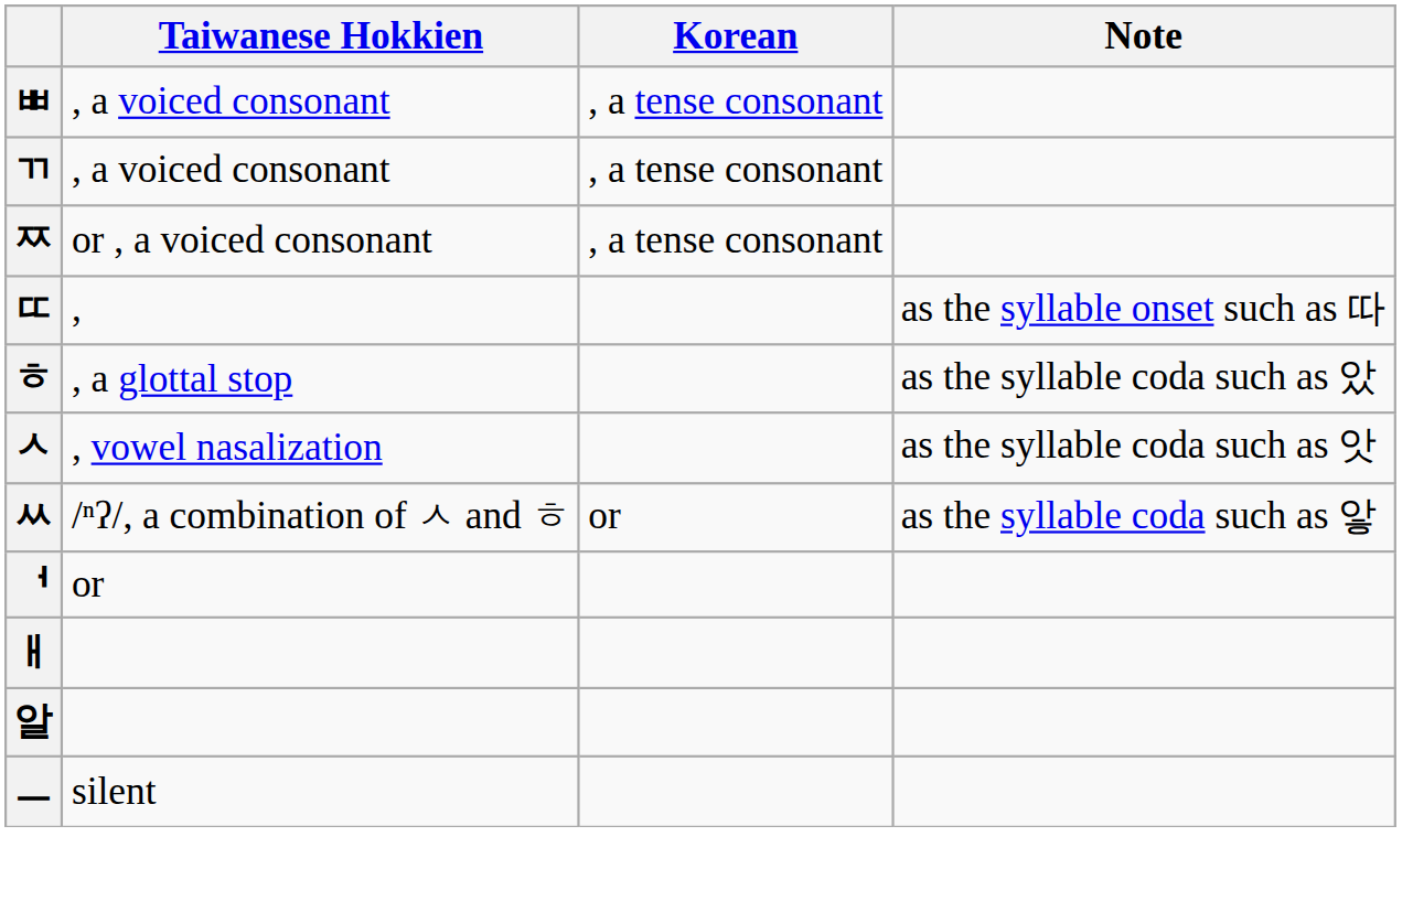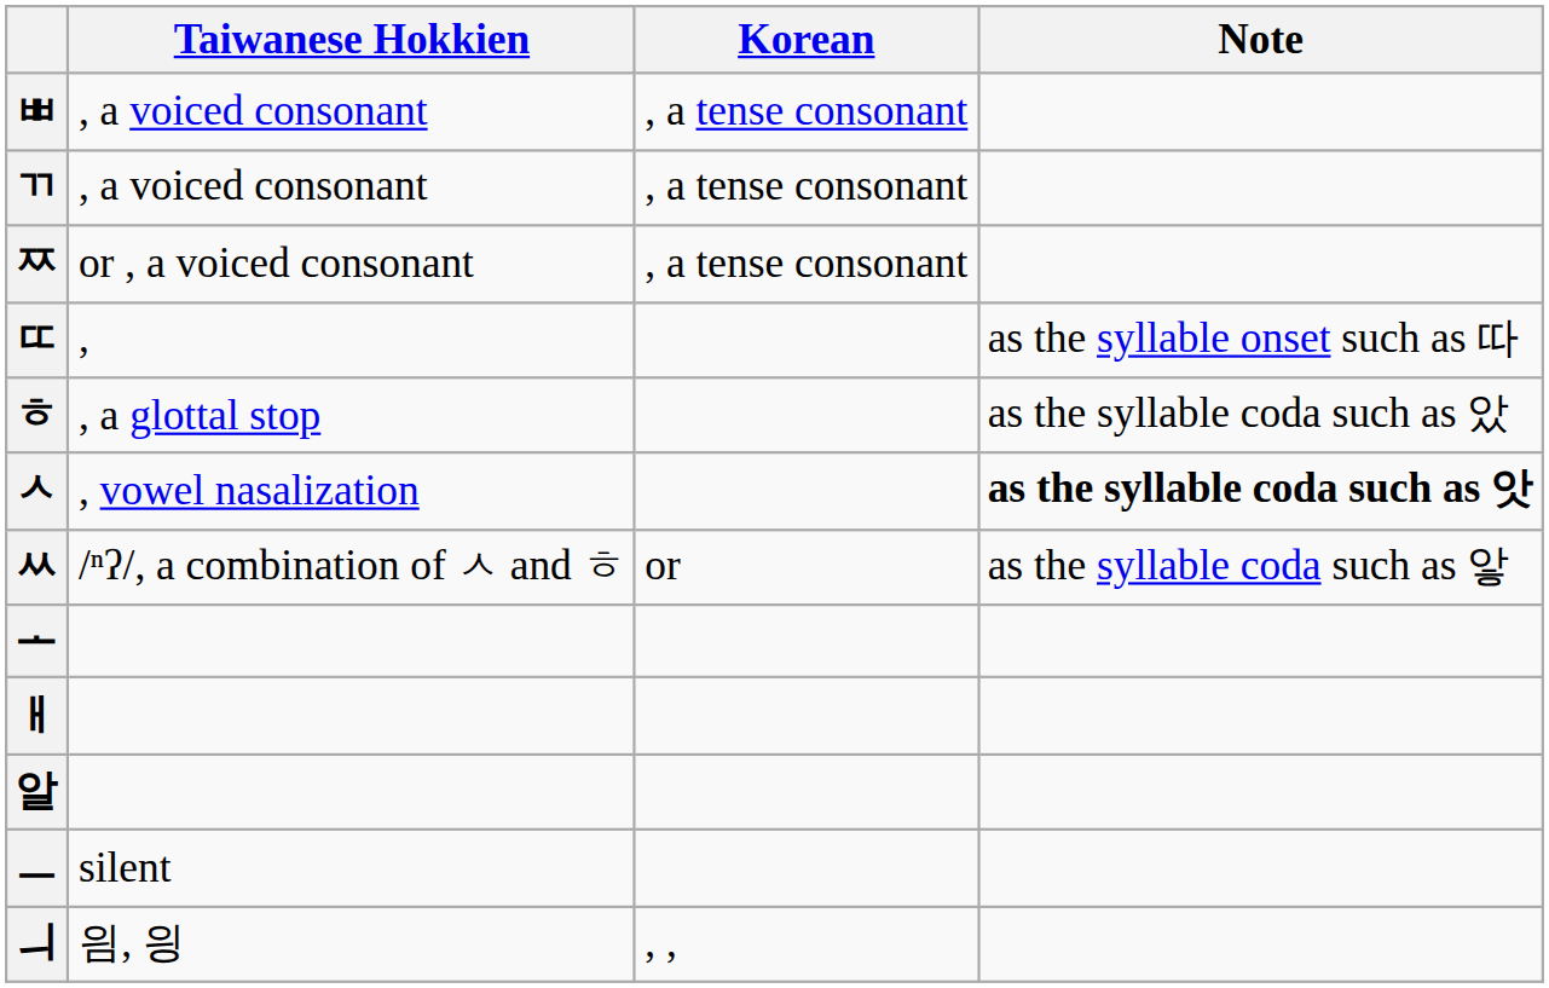ㅅ | Note: normal -> bold
- row: ᅥ | or
+ row: ᅩ
+ row: ㅢ | 읨, 읭 | , ,
